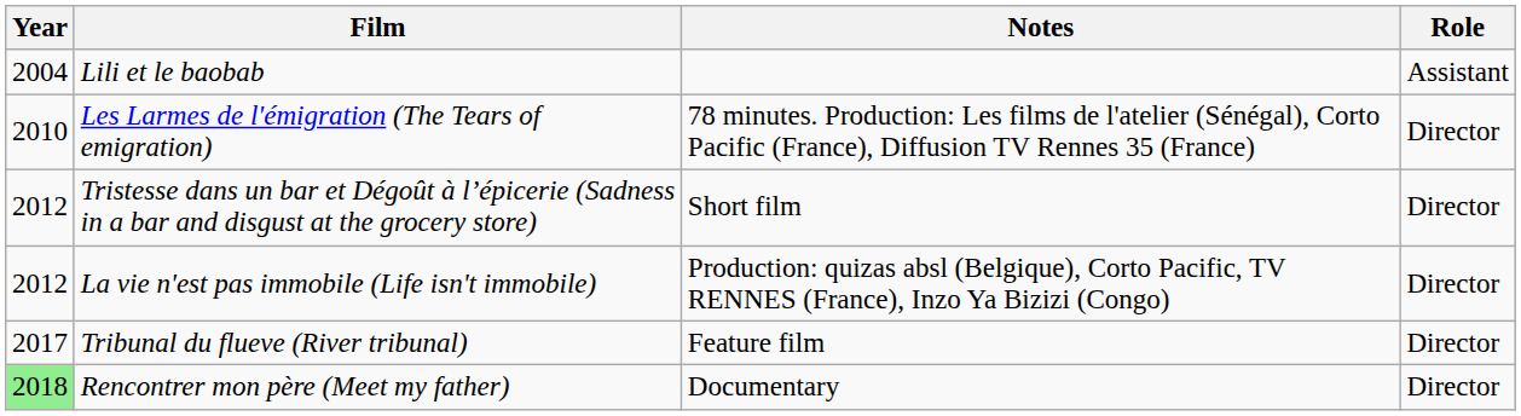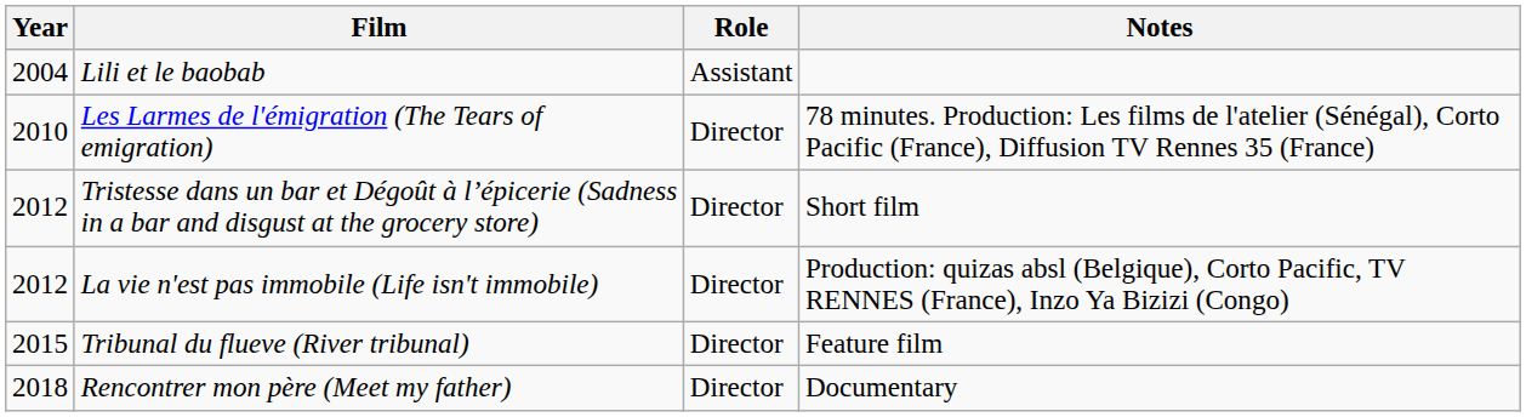columns swapped: Role <-> Notes
Tribunal du flueve (River tribunal) | Year: 2017 -> 2015
Rencontrer mon père (Meet my father) | Year: lightgreen background -> no background
